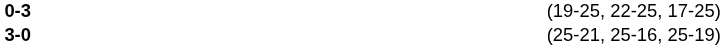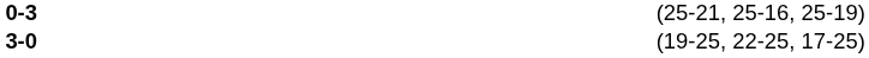0-3 | column 4: (19-25, 22-25, 17-25) -> (25-21, 25-16, 25-19)
3-0 | column 4: (25-21, 25-16, 25-19) -> (19-25, 22-25, 17-25)
